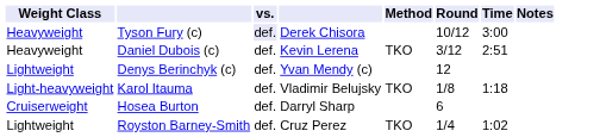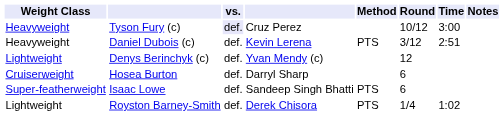Tyson Fury (c) | column 4: Derek Chisora -> Cruz Perez
Daniel Dubois (c) | Method: TKO -> PTS
- row: Light-heavyweight | Karol Itauma | def. | Vladimir Belujsky | TKO | 1/8 | 1:18
+ row: Super-featherweight | Isaac Lowe | def. | Sandeep Singh Bhatti | PTS | 6
Royston Barney-Smith | column 4: Cruz Perez -> Derek Chisora
Royston Barney-Smith | Method: TKO -> PTS
